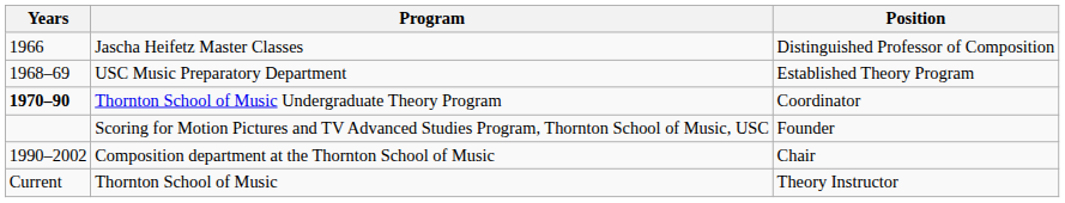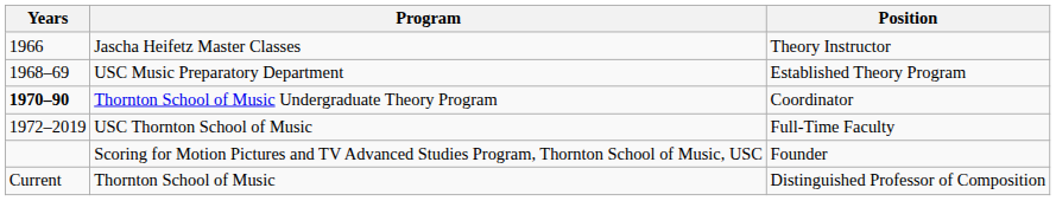Jascha Heifetz Master Classes | Position: Distinguished Professor of Composition -> Theory Instructor
+ row: 1972–2019 | USC Thornton School of Music | Full-Time Faculty
- row: 1990–2002 | Composition department at the Thornton School of Music | Chair
Thornton School of Music | Position: Theory Instructor -> Distinguished Professor of Composition
